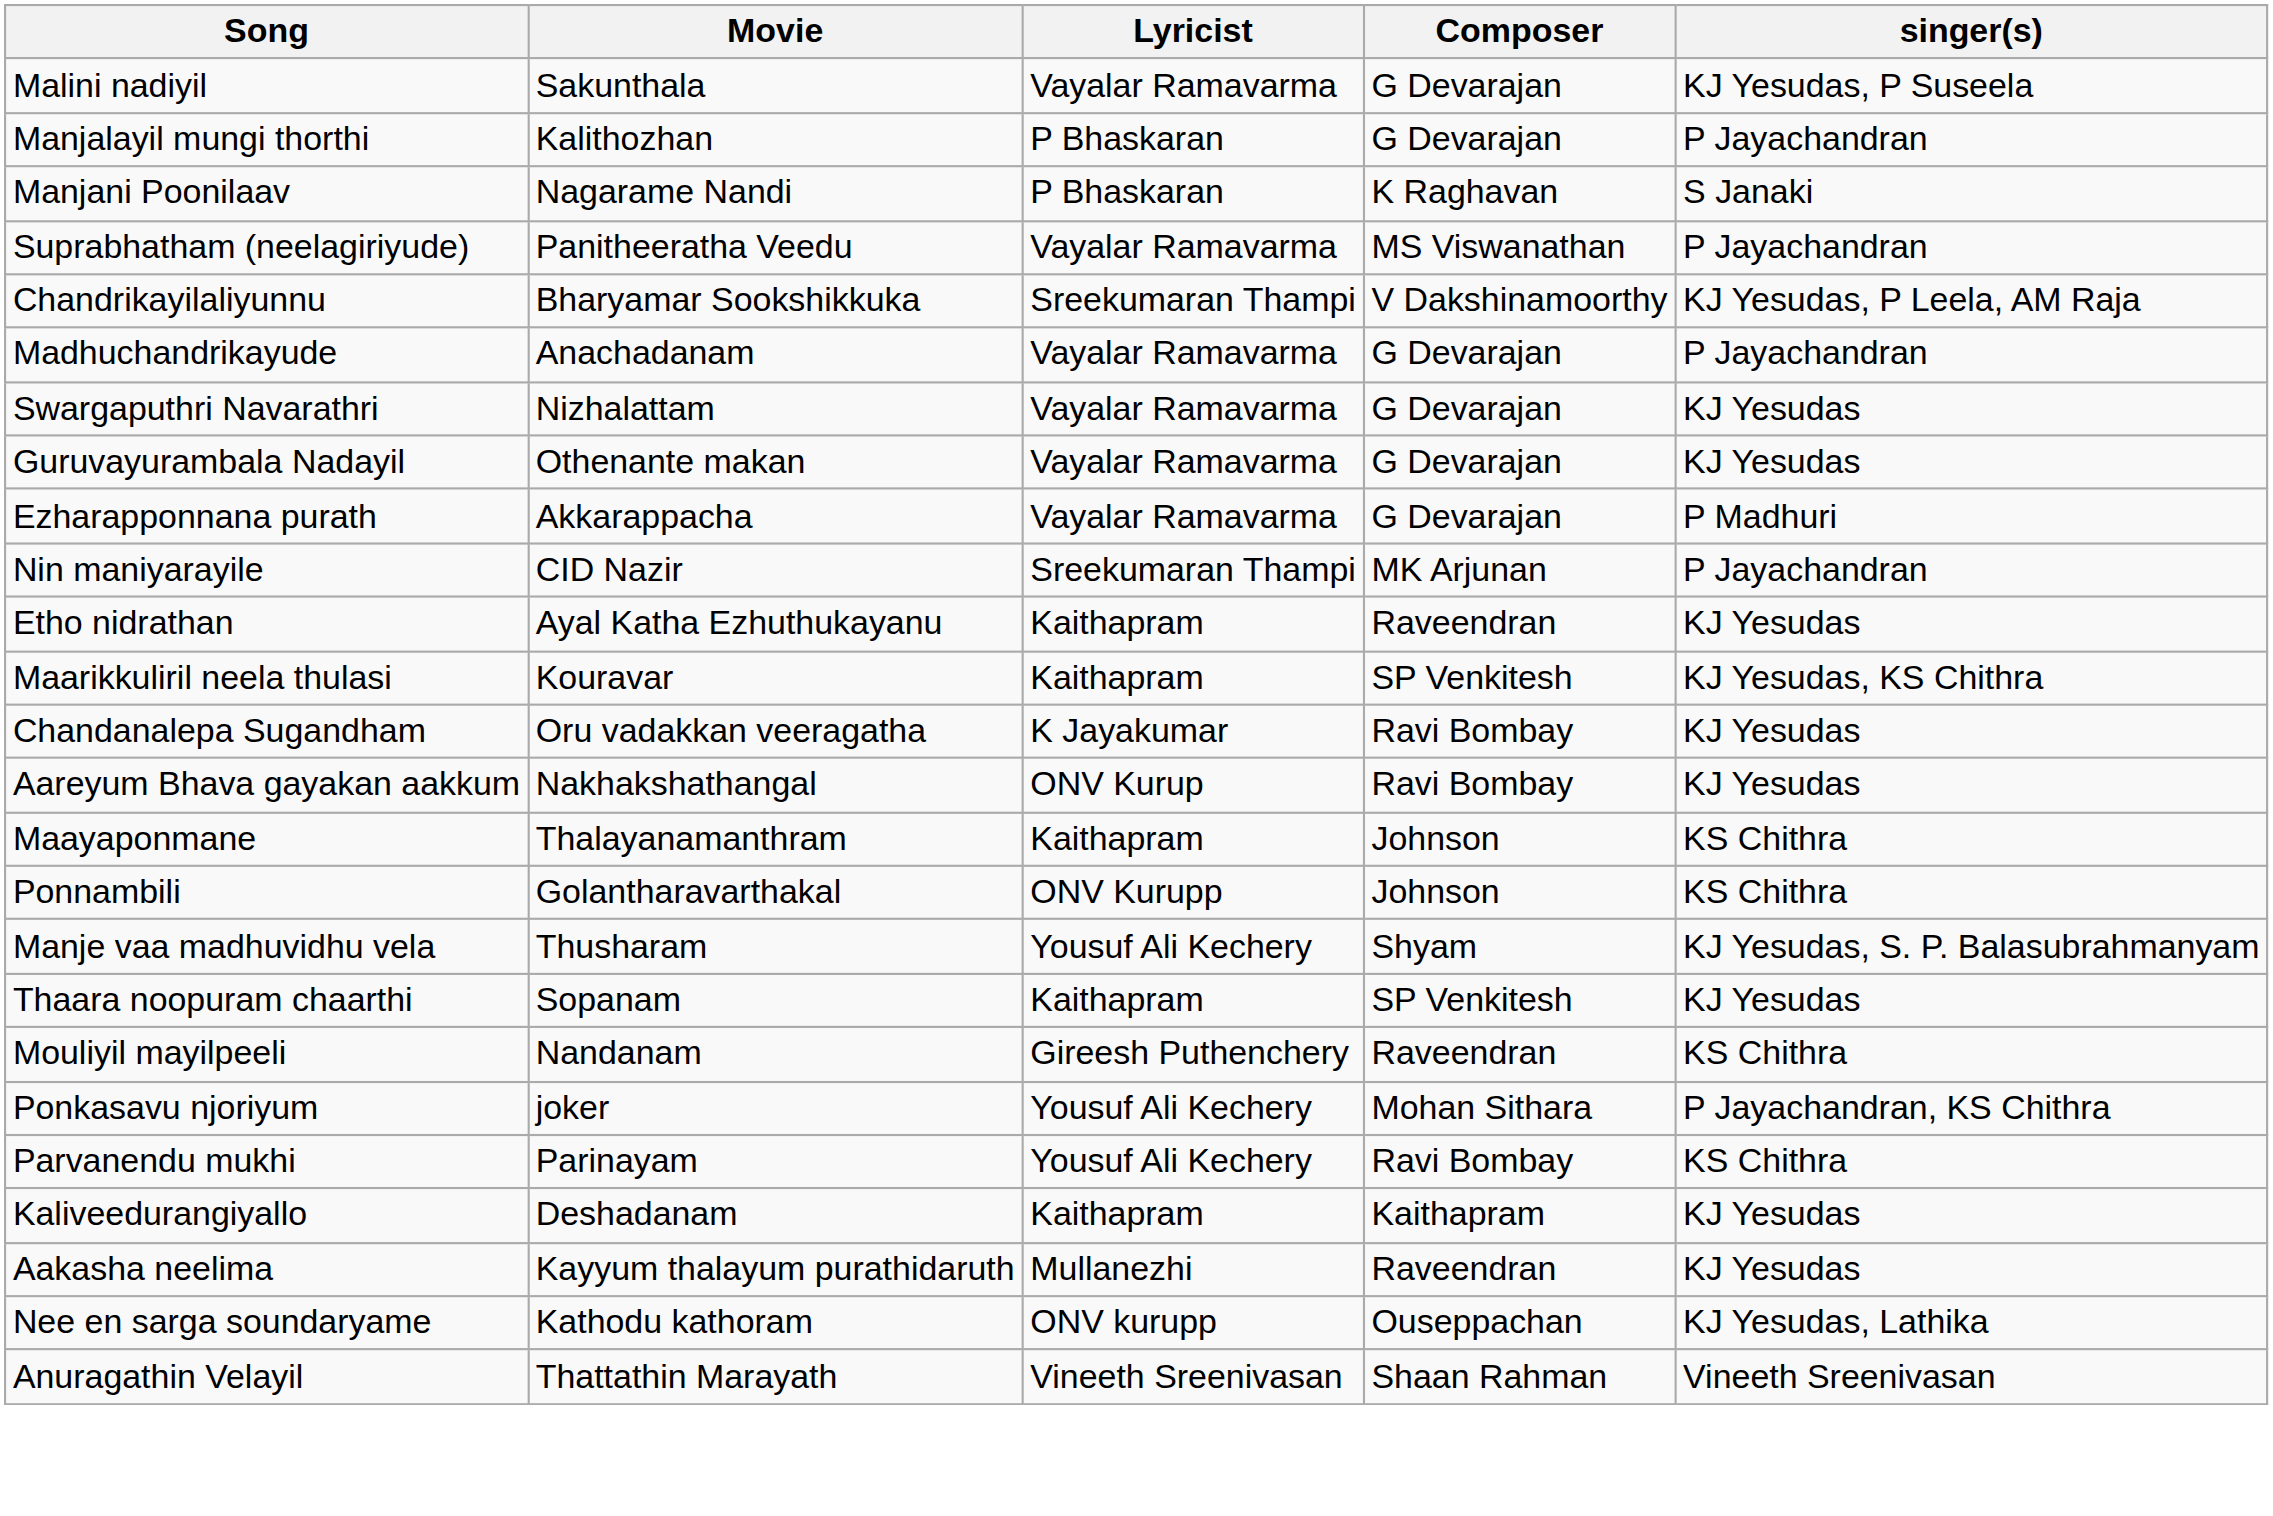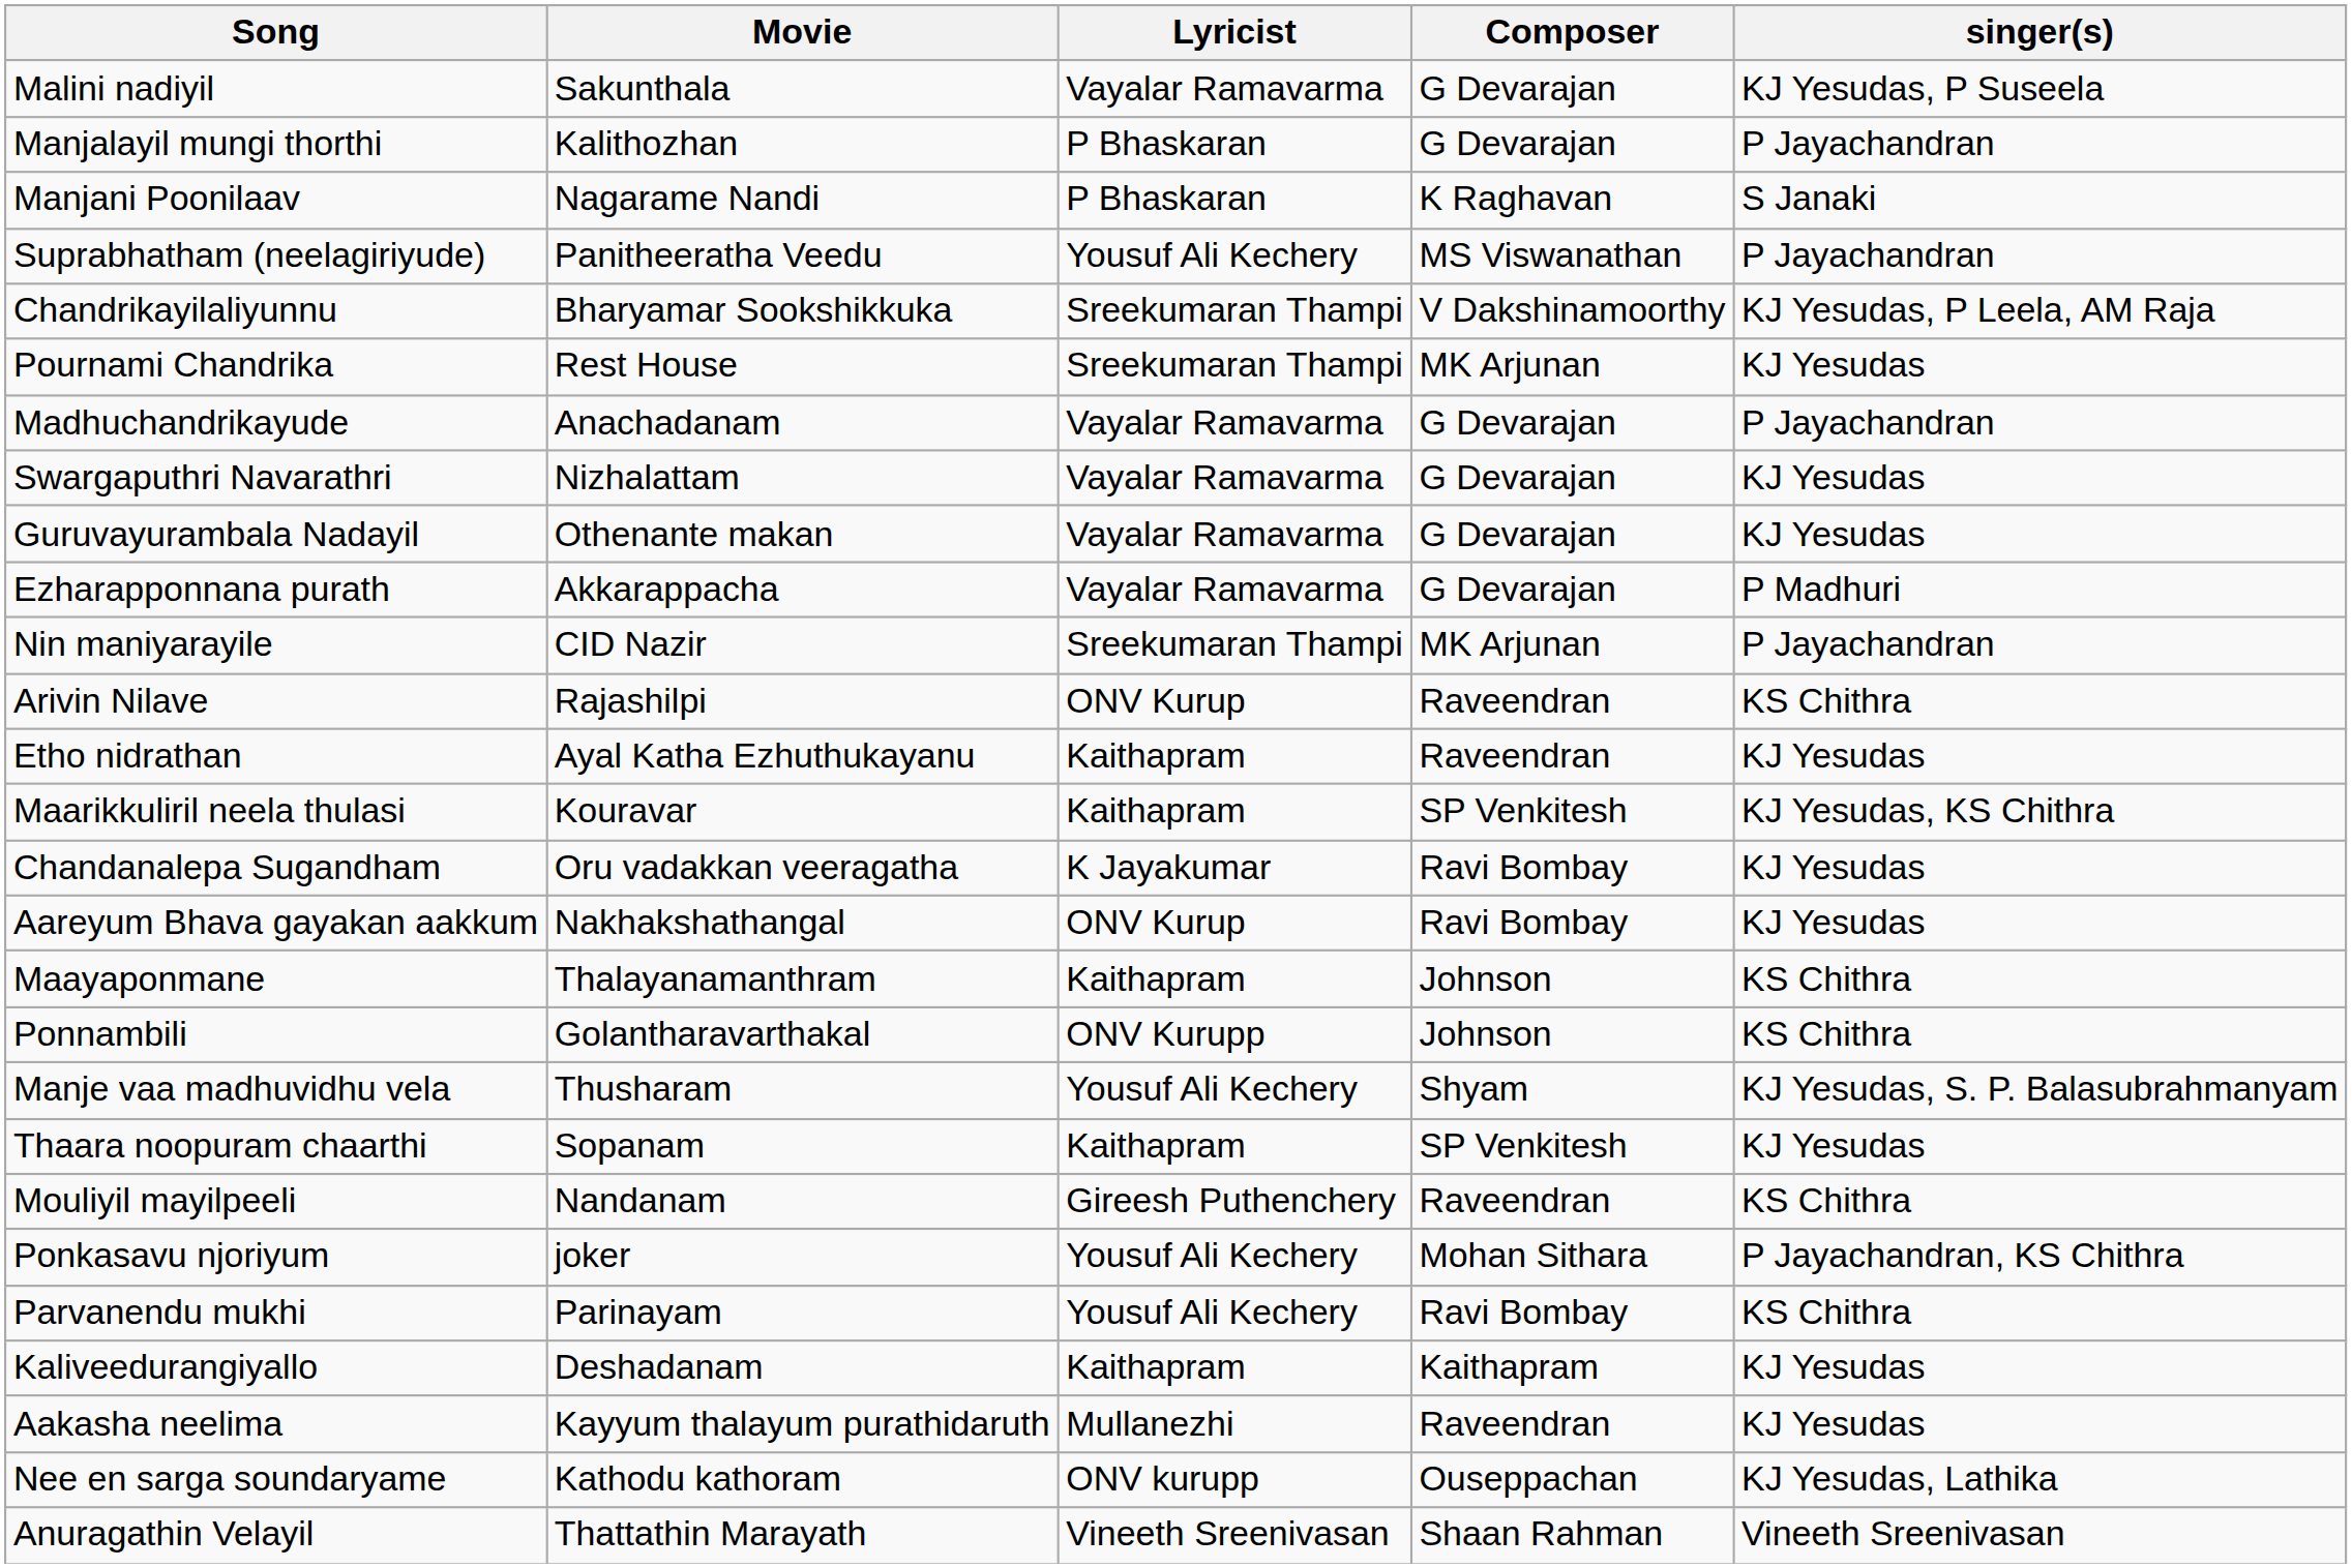Suprabhatham (neelagiriyude) | Lyricist: Vayalar Ramavarma -> Yousuf Ali Kechery
+ row: Pournami Chandrika | Rest House | Sreekumaran Thampi | MK Arjunan | KJ Yesudas
+ row: Arivin Nilave | Rajashilpi | ONV Kurup | Raveendran | KS Chithra
